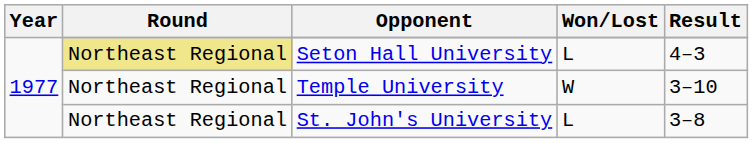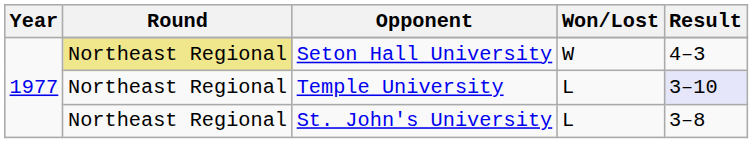Seton Hall University | Won/Lost: L -> W
Temple University | Won/Lost: W -> L
Temple University | Result: no background -> lavender background
